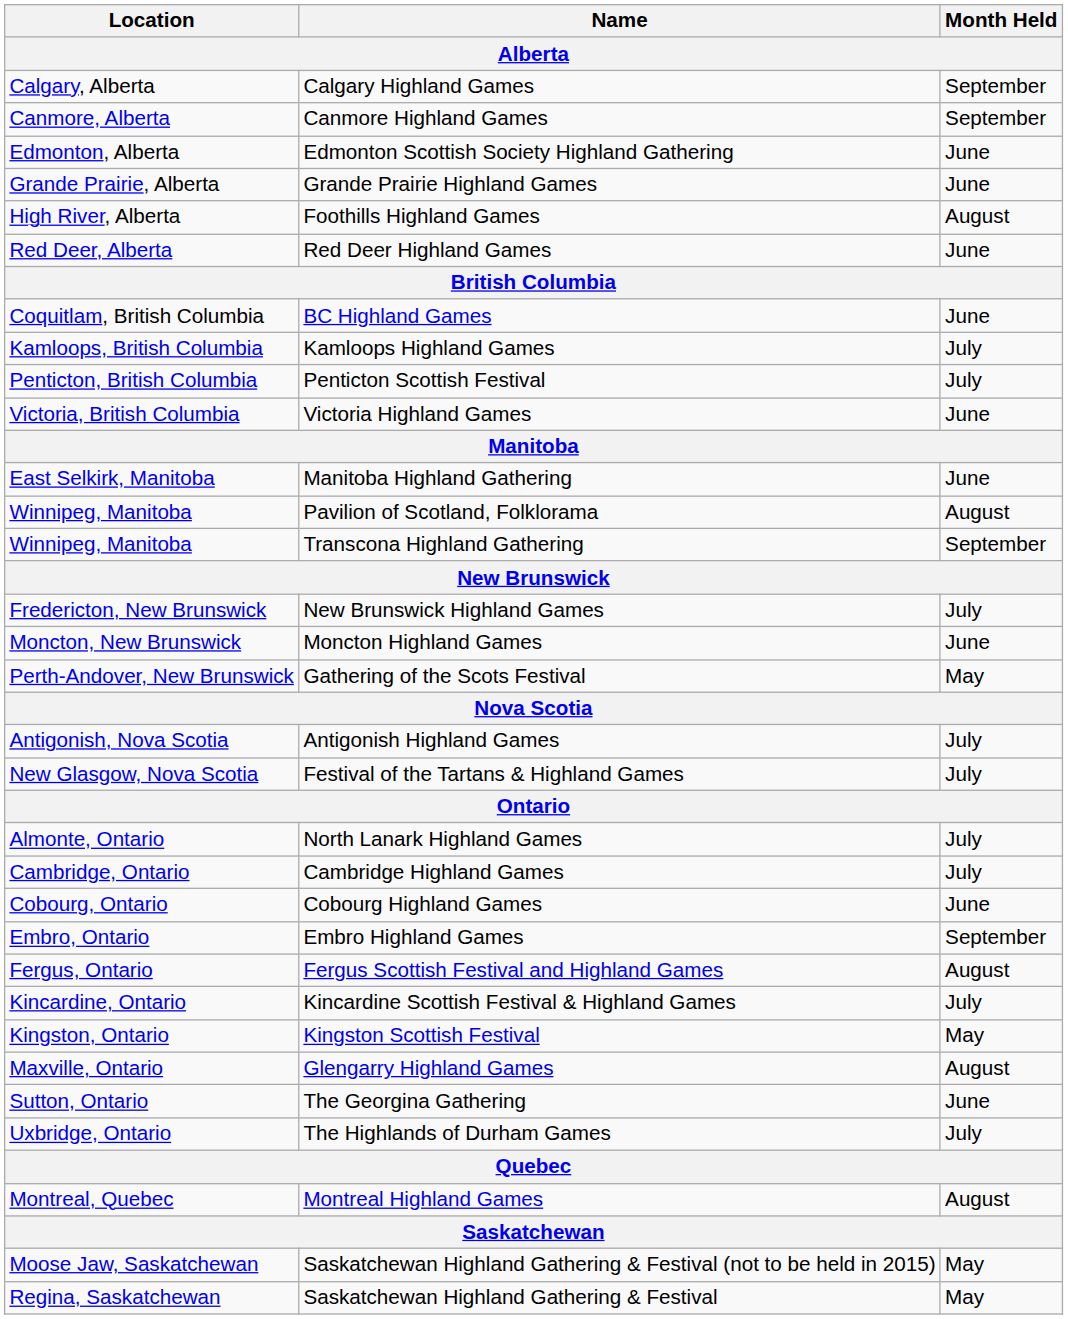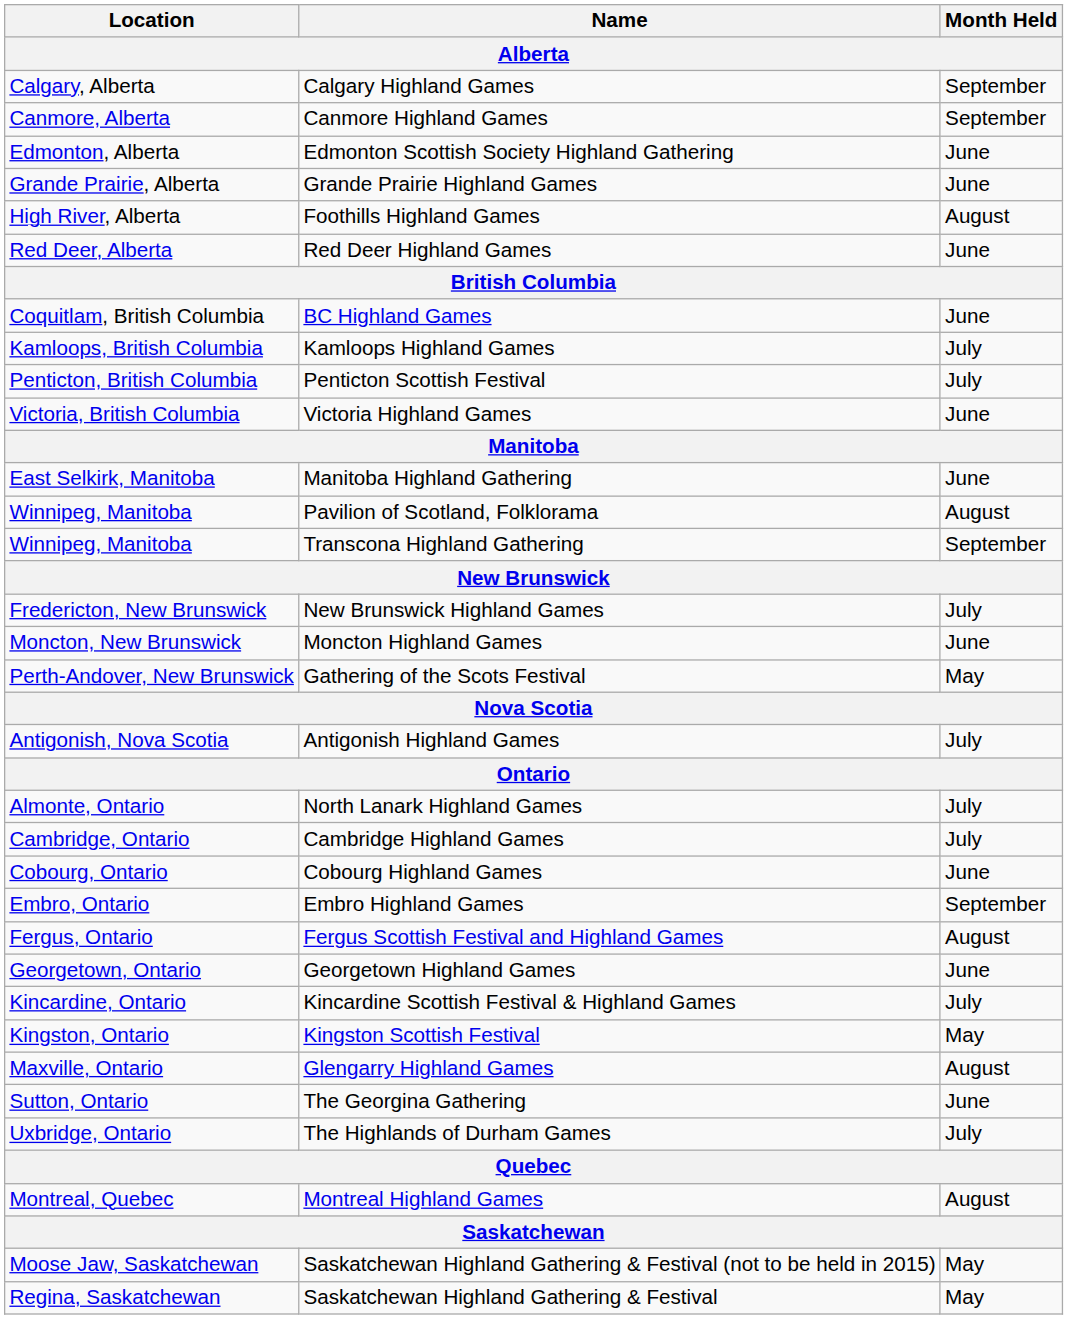- row: New Glasgow, Nova Scotia | Festival of the Tartans & Highland Games | July
+ row: Georgetown, Ontario | Georgetown Highland Games | June
